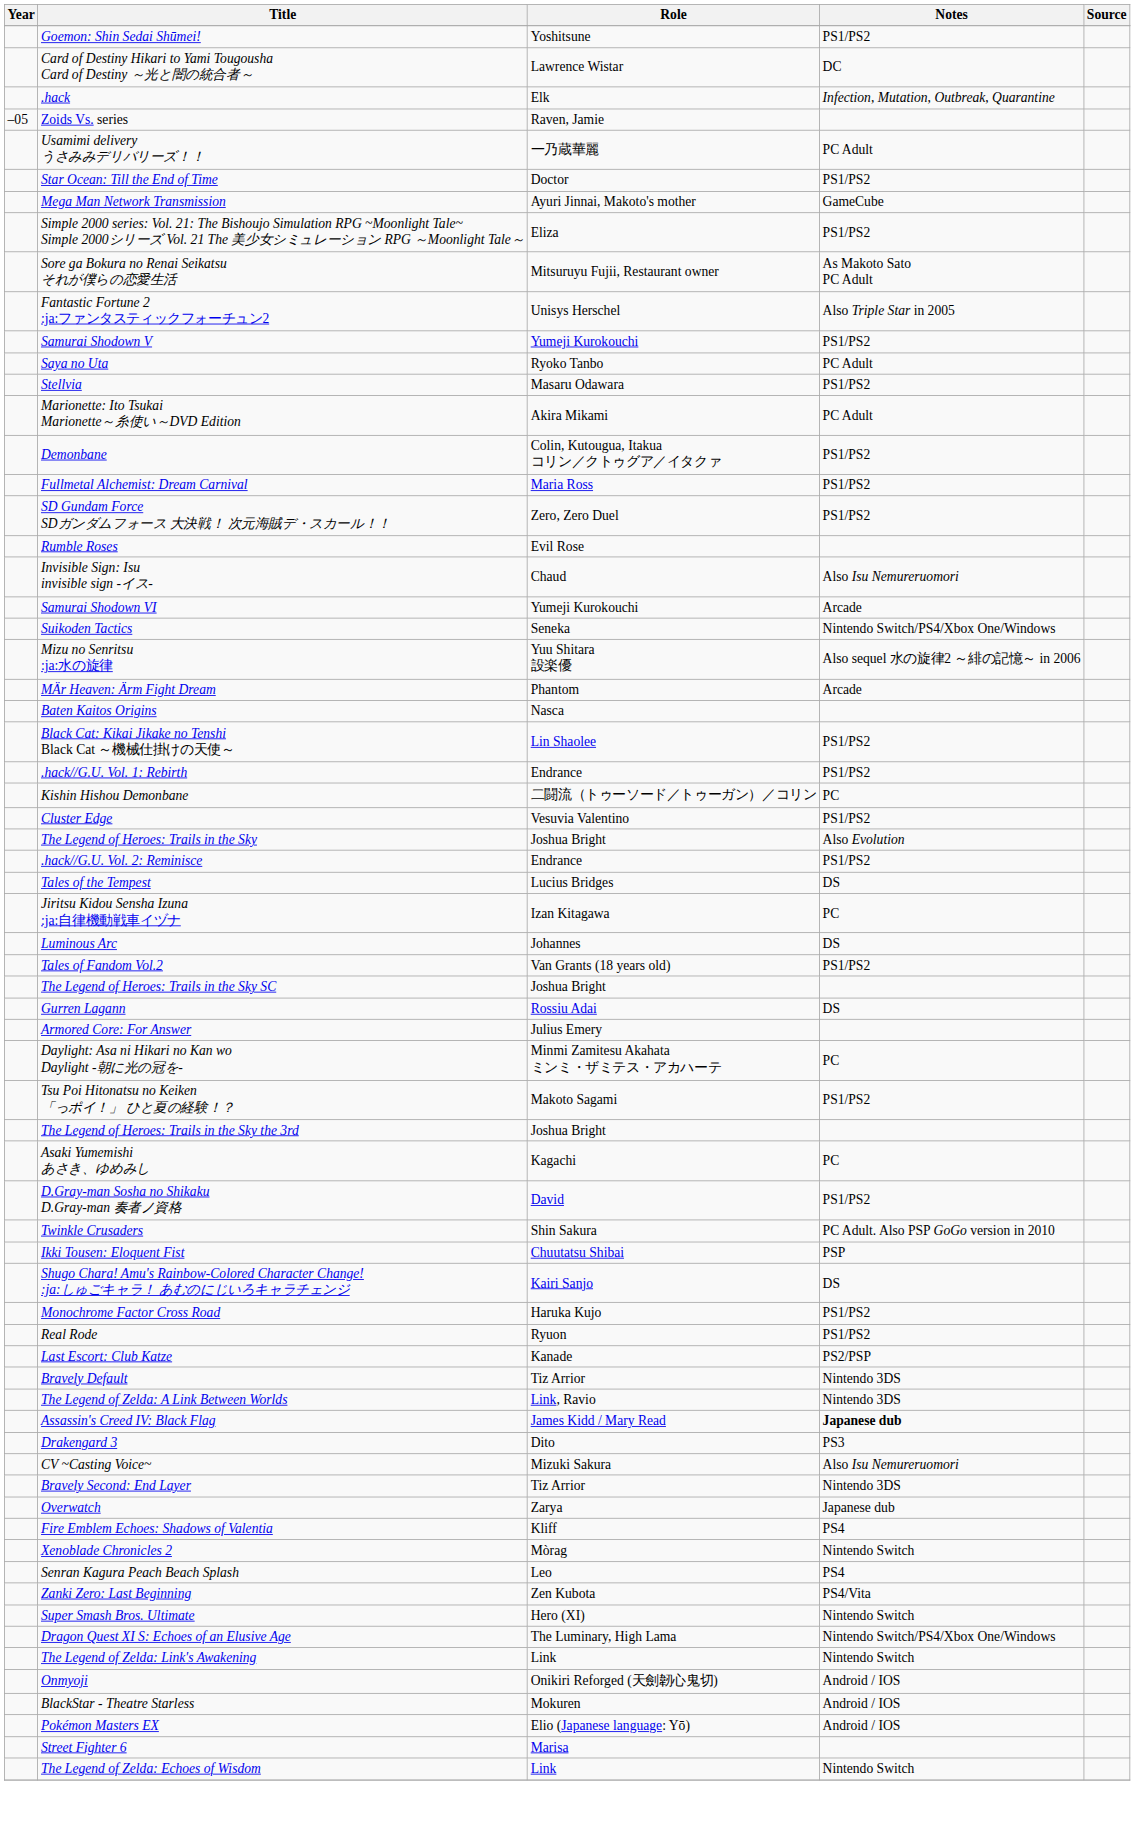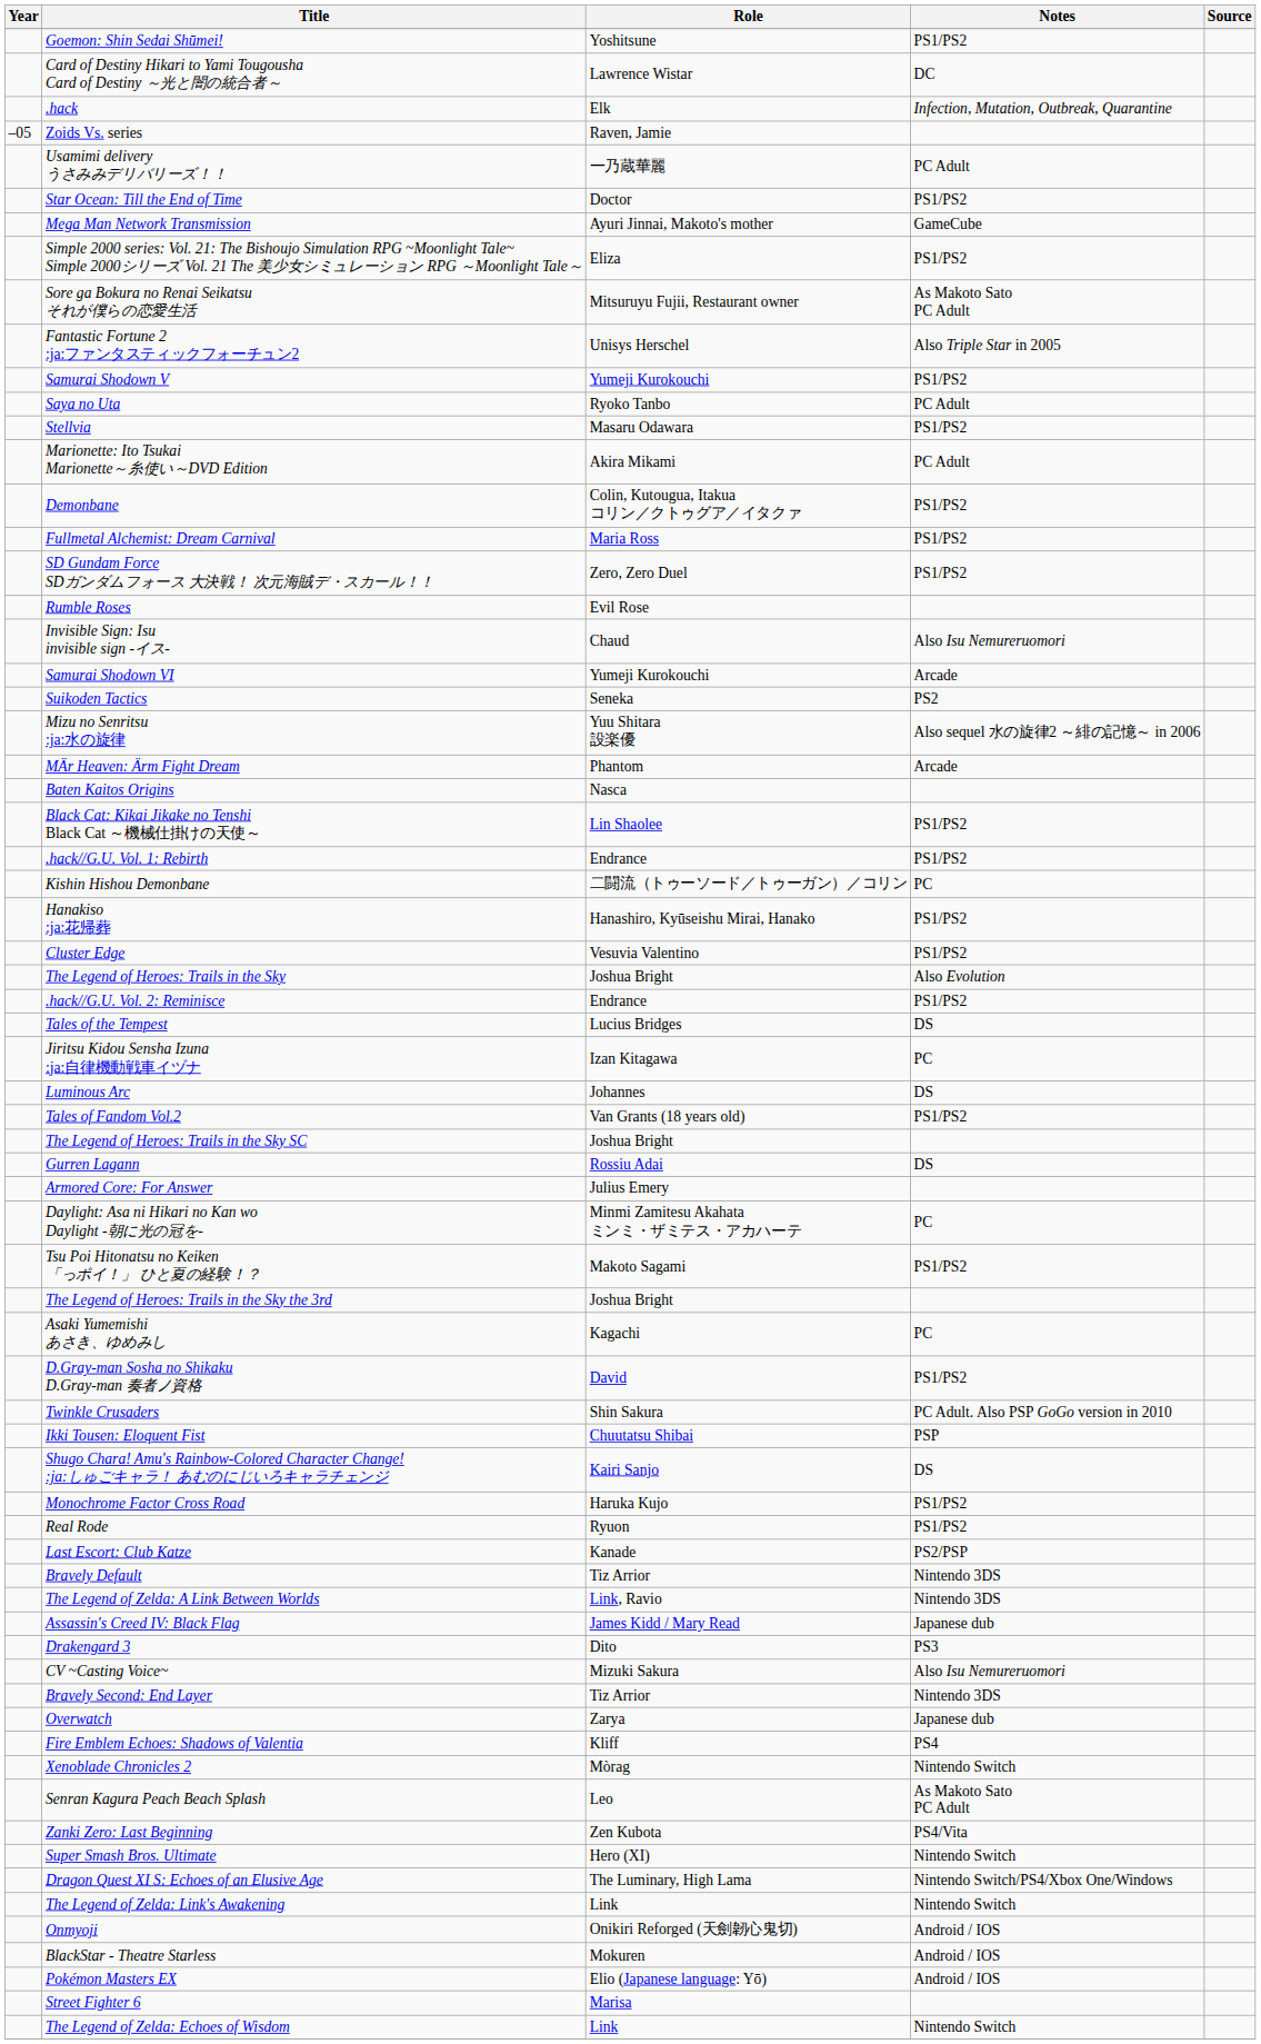Suikoden Tactics | Notes: Nintendo Switch/PS4/Xbox One/Windows -> PS2
+ row: Hanakiso :ja:花帰葬 | Hanashiro, Kyūseishu Mirai, Hanako | PS1/PS2
Assassin's Creed IV: Black Flag | Notes: bold -> normal
Senran Kagura Peach Beach Splash | Notes: PS4 -> As Makoto Sato PC Adult
